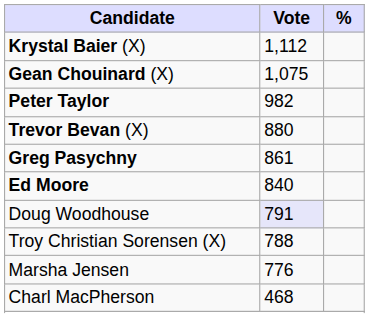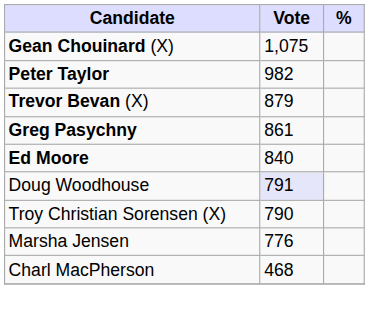- row: Krystal Baier (X) | 1,112
Trevor Bevan (X) | Vote: 880 -> 879
Troy Christian Sorensen (X) | Vote: 788 -> 790
